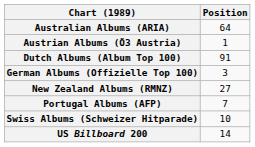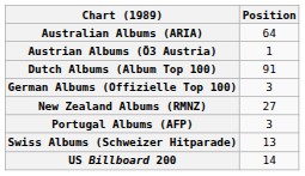Portugal Albums (AFP) | Position: 7 -> 3
Swiss Albums (Schweizer Hitparade) | Position: 10 -> 13
